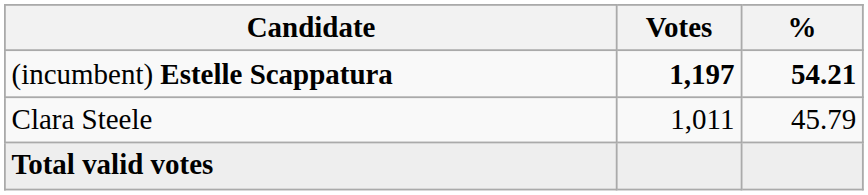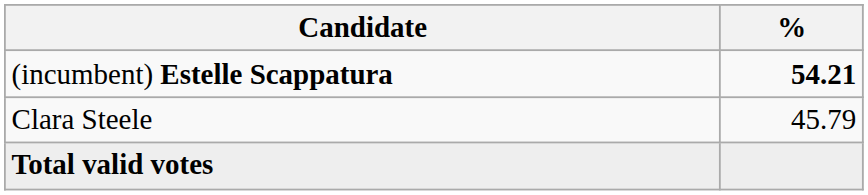- column: Votes | 1,197 | 1,011
